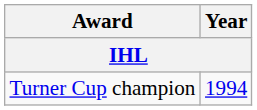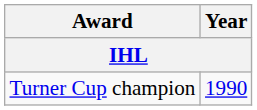Turner Cup champion | Year: 1994 -> 1990
